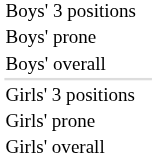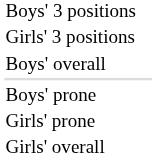rows swapped: Boys' prone <-> Girls' 3 positions
